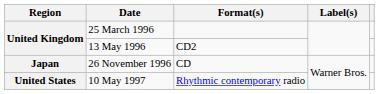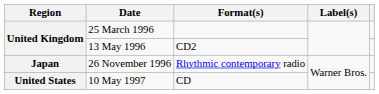26 November 1996 | Format(s): CD -> Rhythmic contemporary radio
10 May 1997 | Format(s): Rhythmic contemporary radio -> CD
